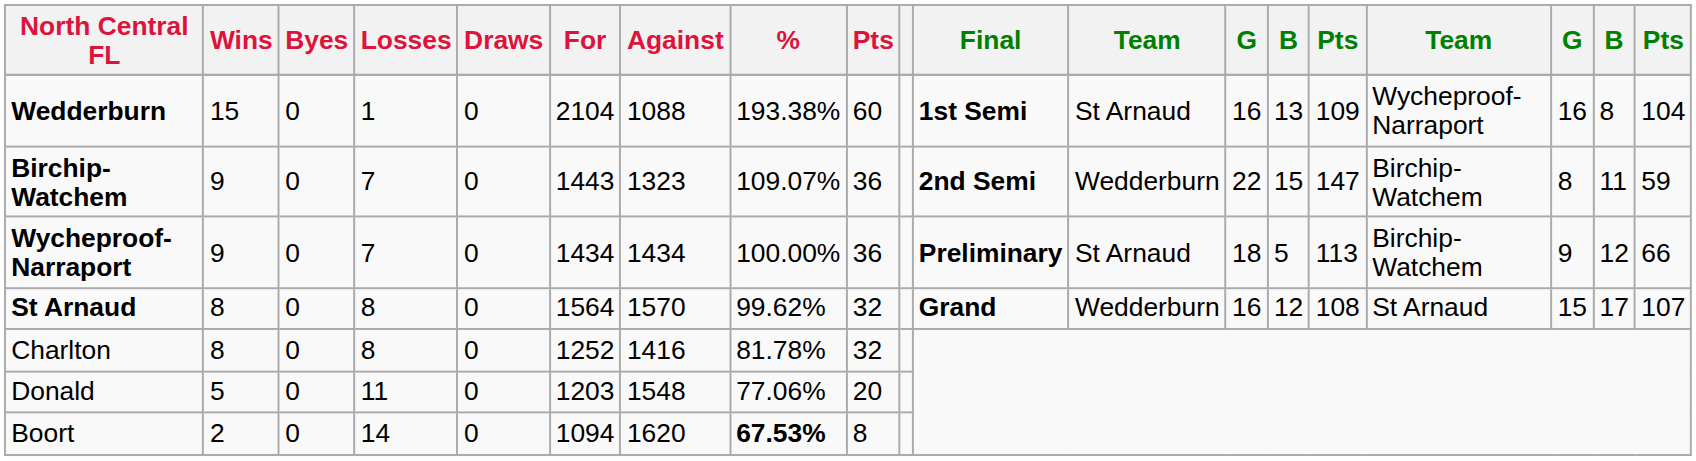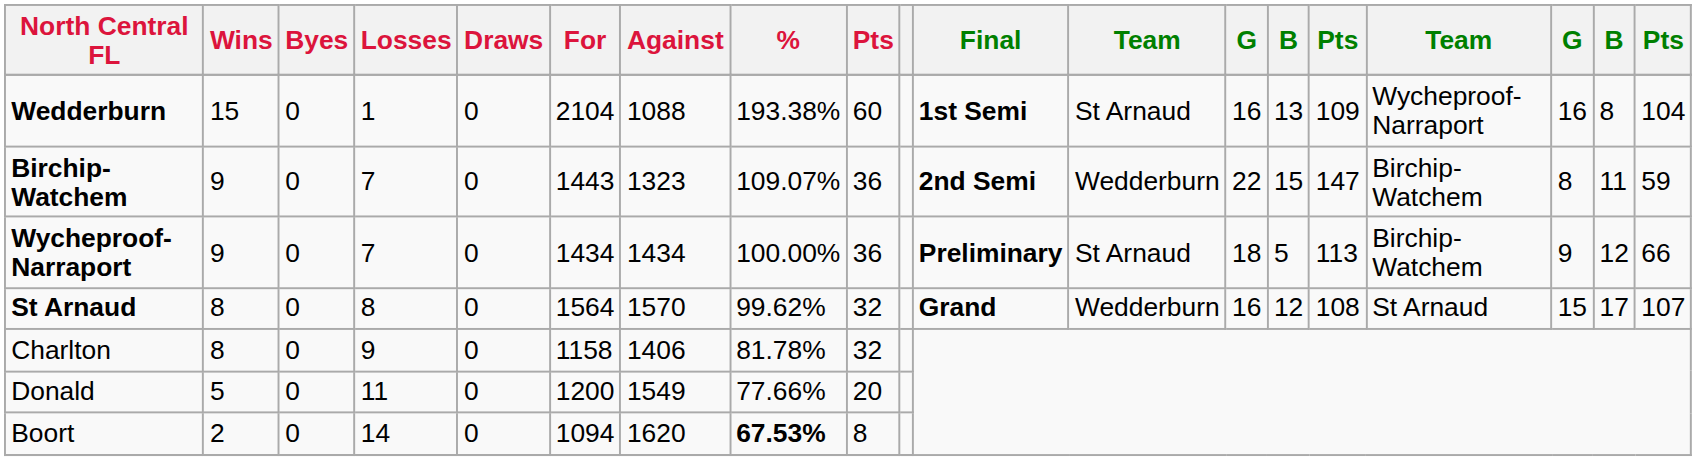Charlton | Losses: 8 -> 9
Charlton | For: 1252 -> 1158
Charlton | Against: 1416 -> 1406
Donald | For: 1203 -> 1200
Donald | Against: 1548 -> 1549
Donald | %: 77.06% -> 77.66%
